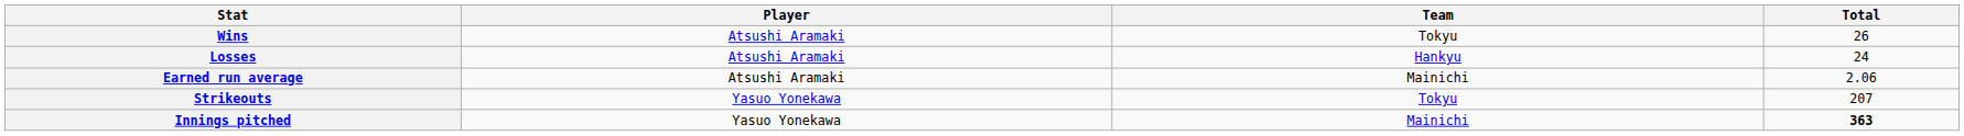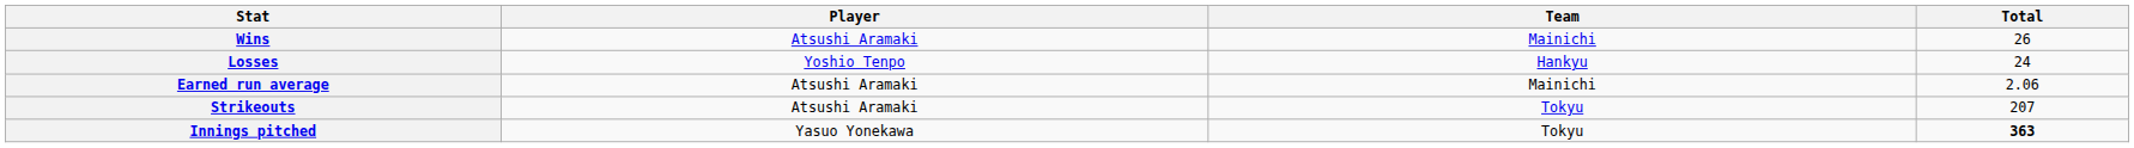Wins | Team: Tokyu -> Mainichi
Losses | Player: Atsushi Aramaki -> Yoshio Tenpo
Strikeouts | Player: Yasuo Yonekawa -> Atsushi Aramaki
Innings pitched | Team: Mainichi -> Tokyu
